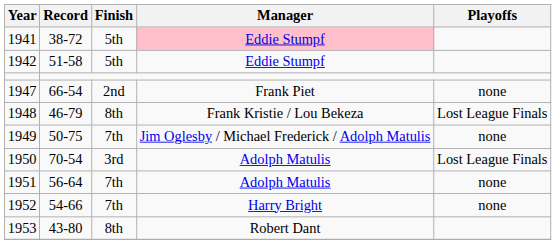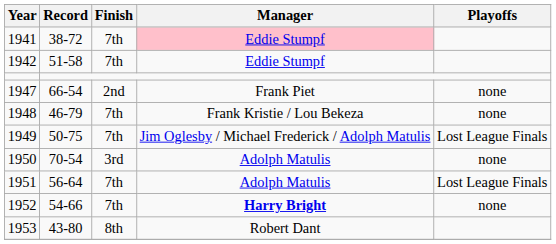1941 | Finish: 5th -> 7th
1942 | Finish: 5th -> 7th
1948 | Finish: 8th -> 7th
1948 | Playoffs: Lost League Finals -> none
1949 | Playoffs: none -> Lost League Finals
1950 | Playoffs: Lost League Finals -> none
1951 | Playoffs: none -> Lost League Finals
1952 | Manager: normal -> bold
